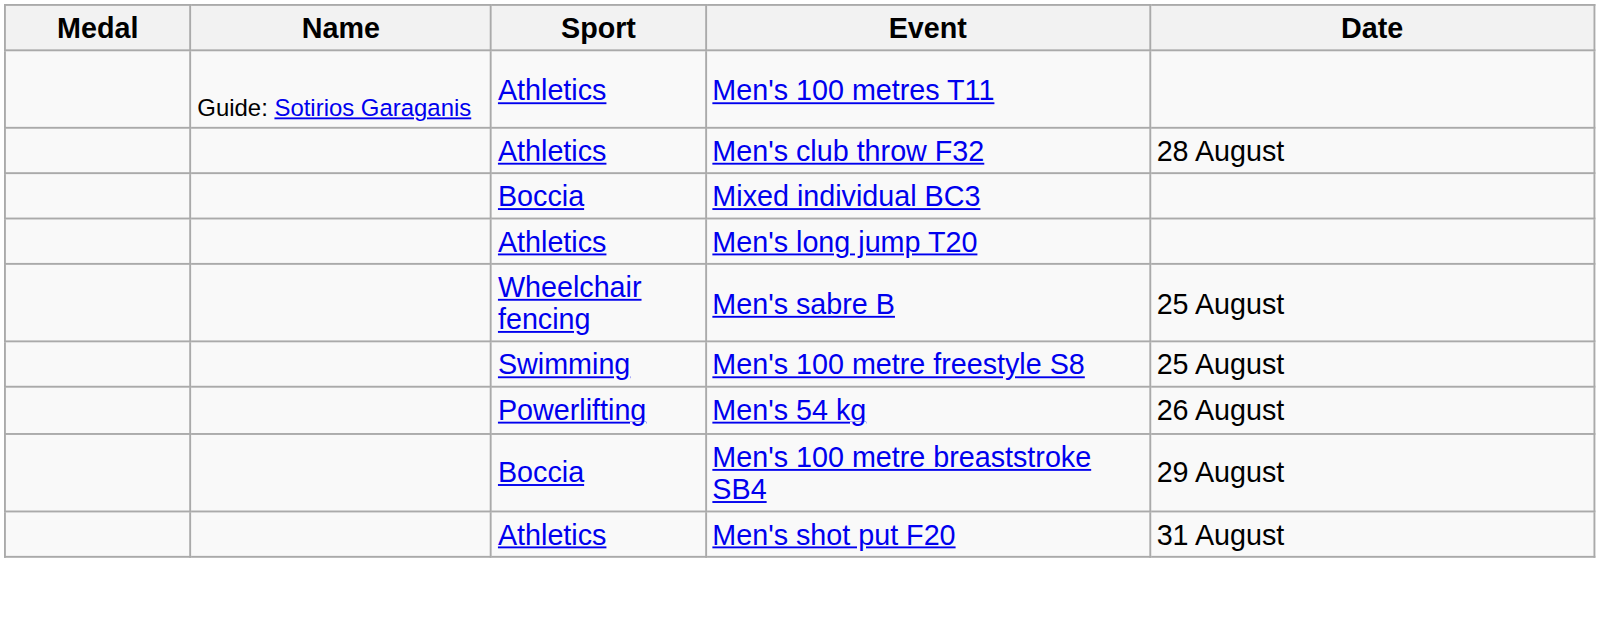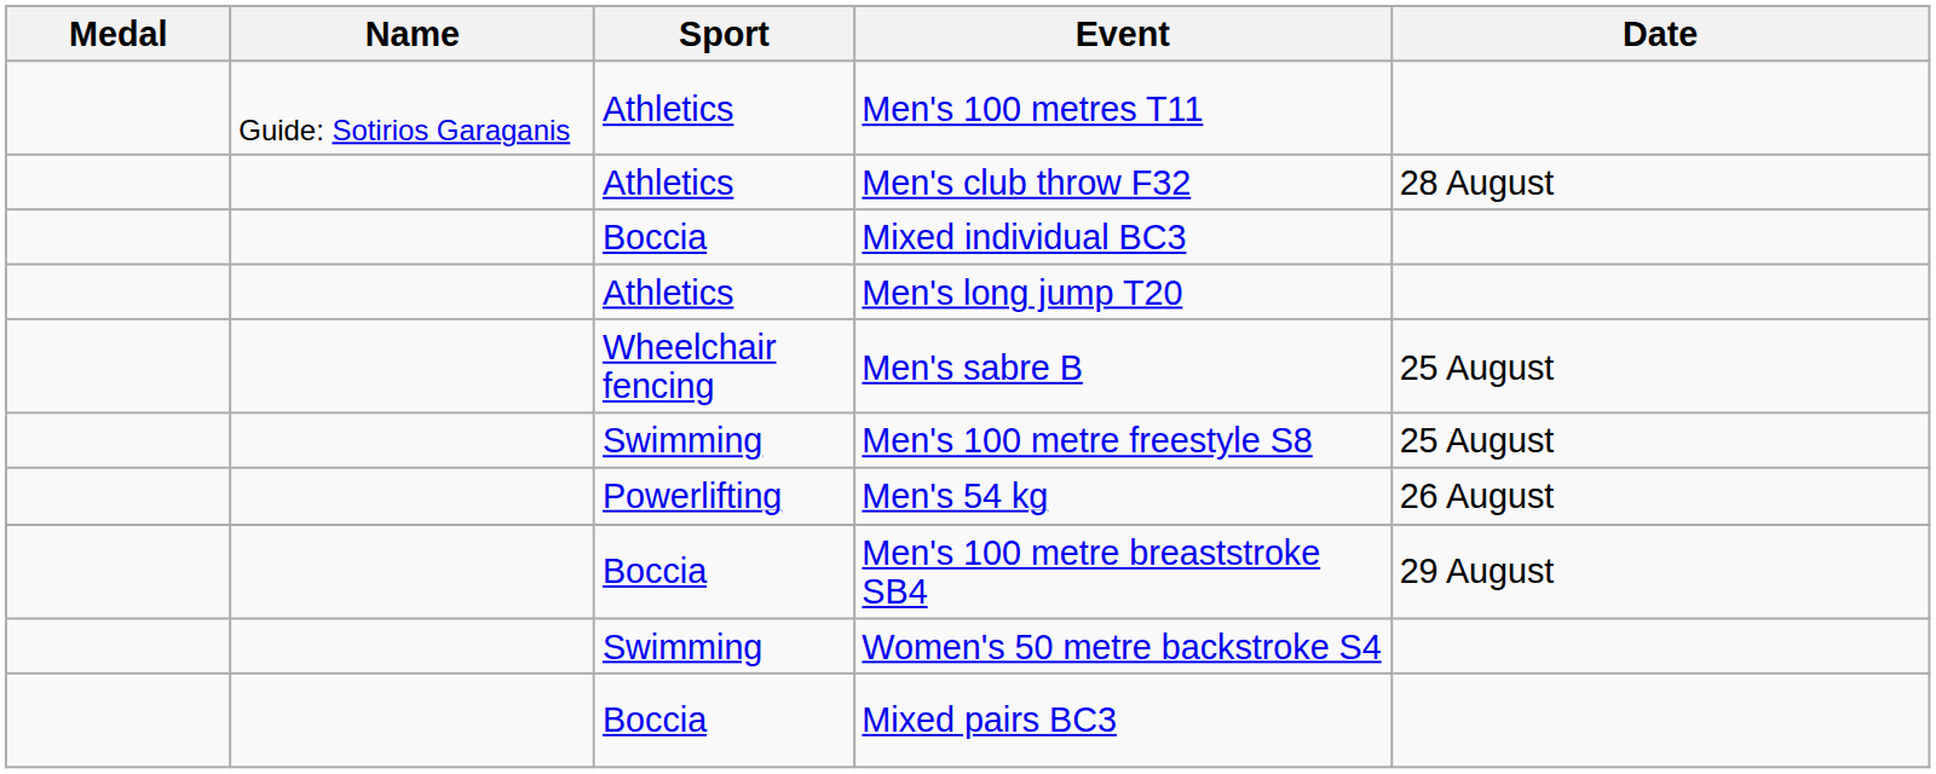- row: Athletics | Men's shot put F20 | 31 August
+ row: Swimming | Women's 50 metre backstroke S4
+ row: Boccia | Mixed pairs BC3
